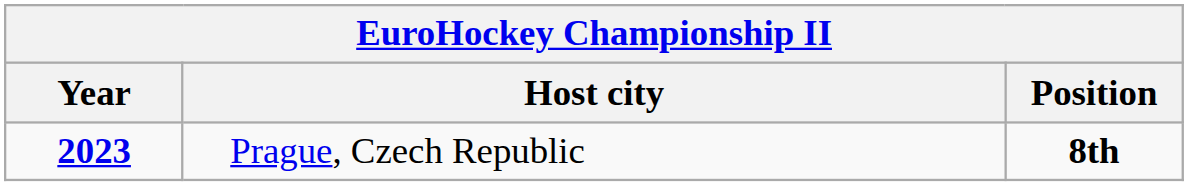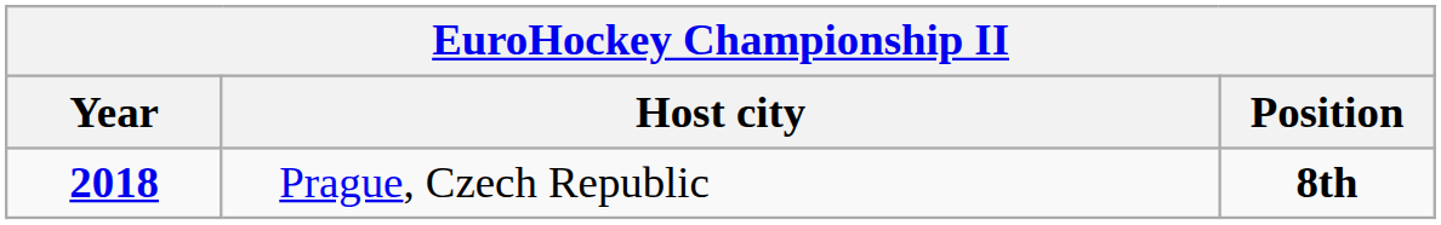Prague, Czech Republic | Year: 2023 -> 2018
